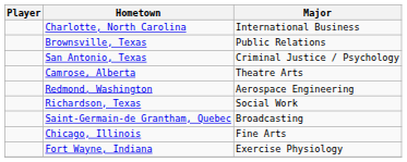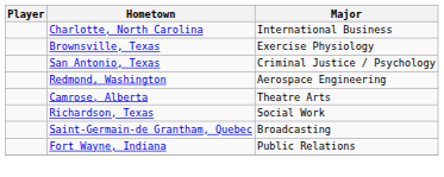Brownsville, Texas | Major: Public Relations -> Exercise Physiology
rows swapped: Camrose, Alberta <-> Redmond, Washington
- row: Chicago, Illinois | Fine Arts
Fort Wayne, Indiana | Major: Exercise Physiology -> Public Relations
